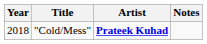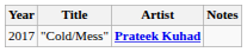"Cold/Mess" | Year: 2018 -> 2017
